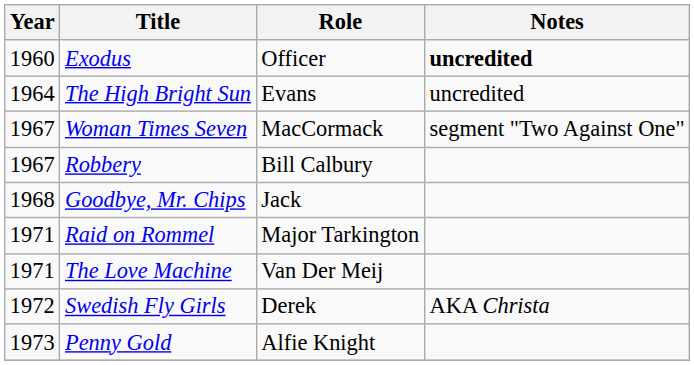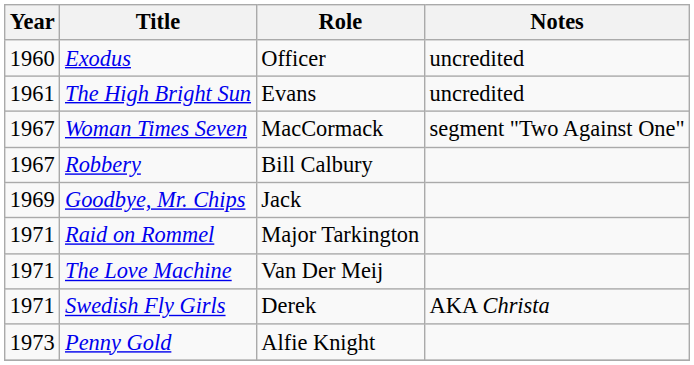Exodus | Notes: bold -> normal
The High Bright Sun | Year: 1964 -> 1961
Goodbye, Mr. Chips | Year: 1968 -> 1969
Swedish Fly Girls | Year: 1972 -> 1971
